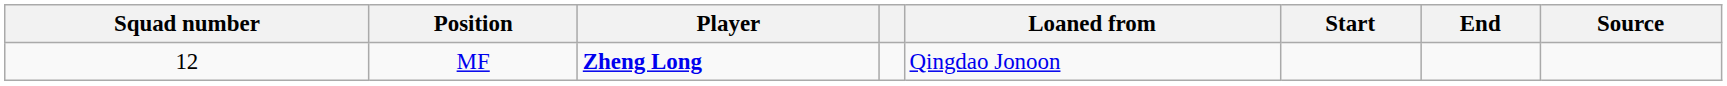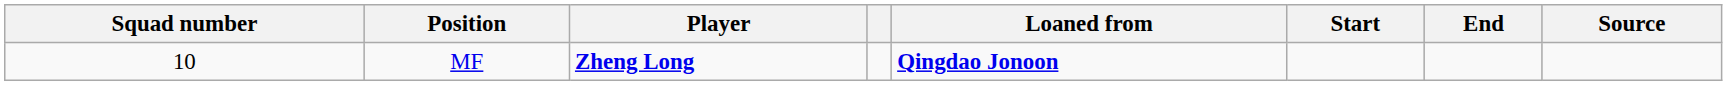MF | Squad number: 12 -> 10
MF | Loaned from: normal -> bold
